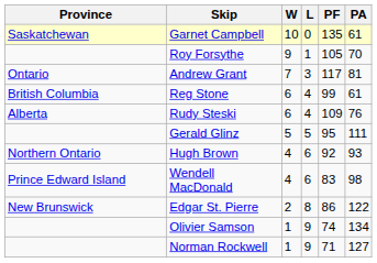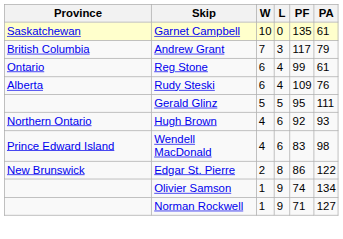- row: Roy Forsythe | 9 | 1 | 105 | 70
Andrew Grant | Province: Ontario -> British Columbia
Andrew Grant | PA: 81 -> 79
Reg Stone | Province: British Columbia -> Ontario
